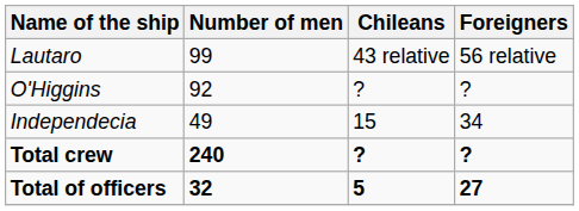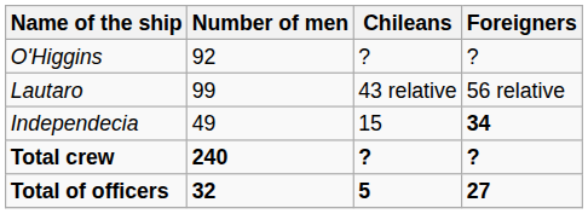rows swapped: O'Higgins <-> Lautaro
Independecia | Foreigners: normal -> bold
